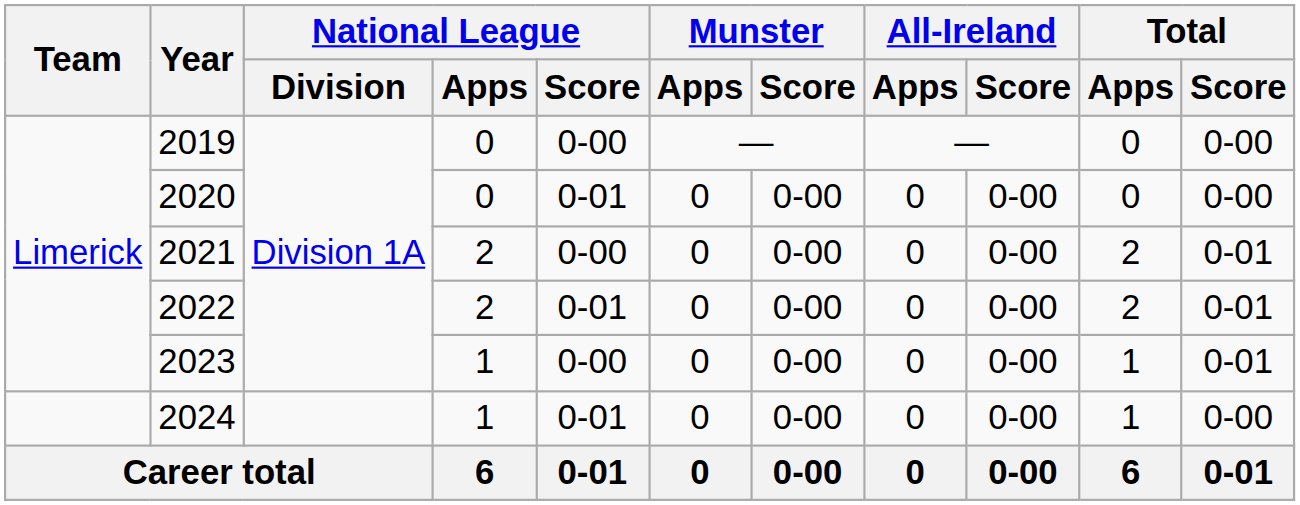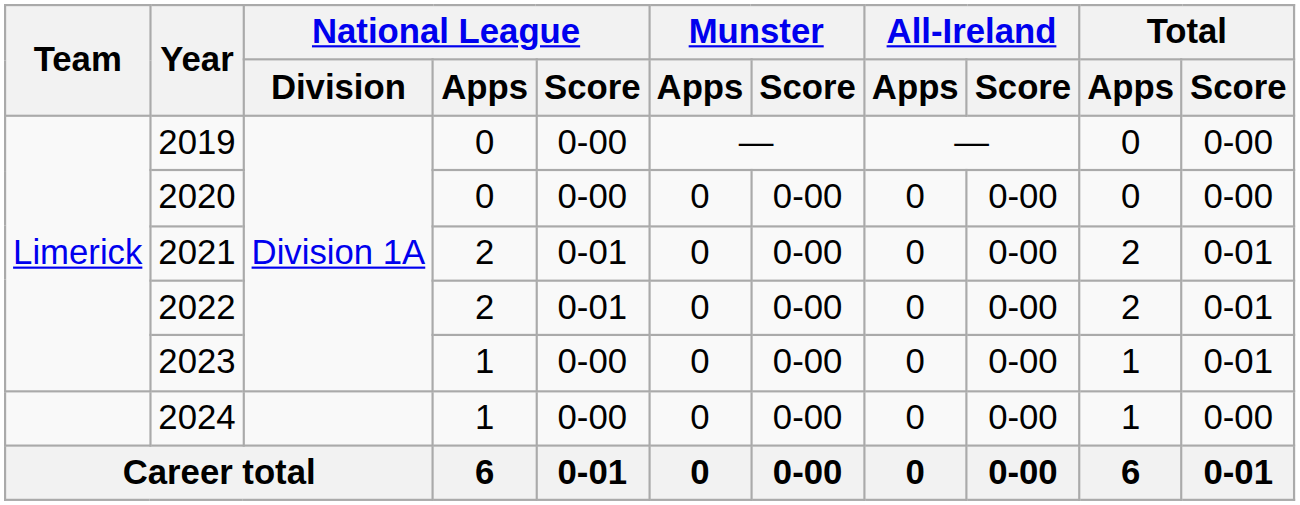2020 | National League / Score: 0-01 -> 0-00
2021 | National League / Score: 0-00 -> 0-01
2024 | National League / Score: 0-01 -> 0-00
